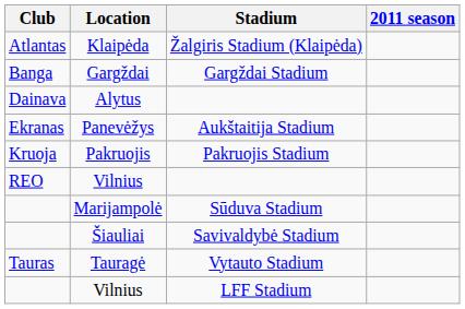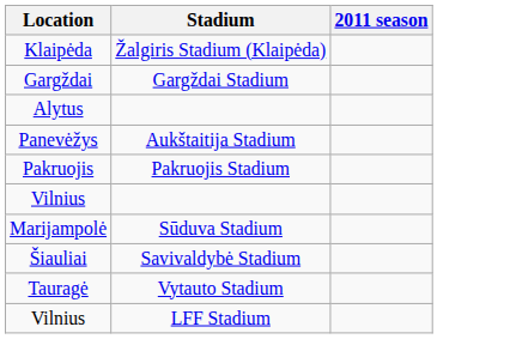- column: Club | Atlantas | Banga | Dainava | Ekranas | Kruoja | REO | Tauras
